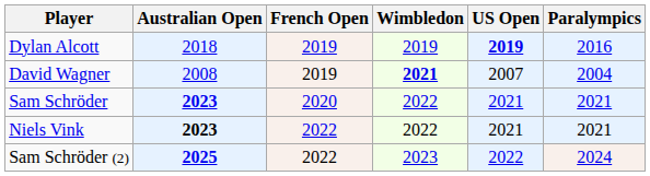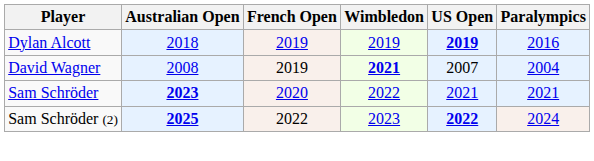- row: Niels Vink | 2023 | 2022 | 2022 | 2021 | 2021
Sam Schröder (2) | US Open: normal -> bold
